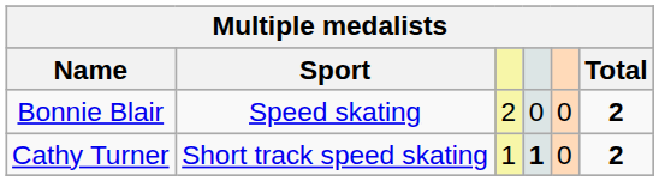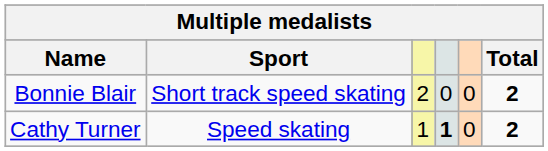Bonnie Blair | Sport: Speed skating -> Short track speed skating
Cathy Turner | Sport: Short track speed skating -> Speed skating
